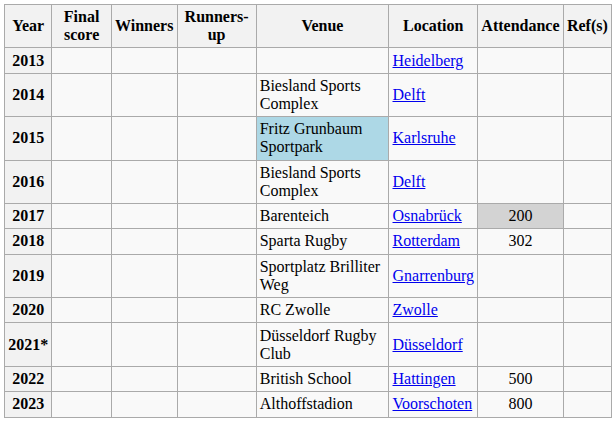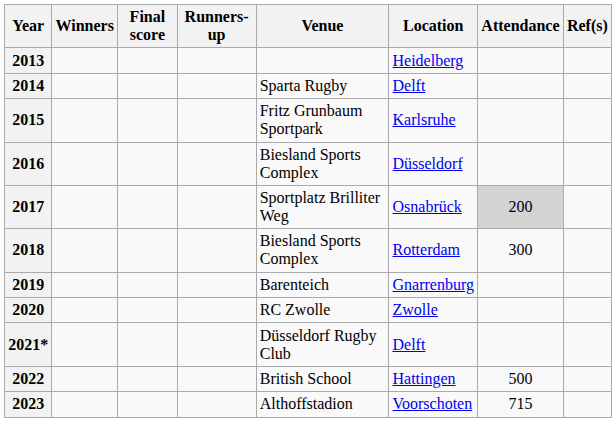columns swapped: Winners <-> Final score
2014 | Venue: Biesland Sports Complex -> Sparta Rugby
2015 | Venue: lightblue background -> no background
2016 | Location: Delft -> Düsseldorf
2017 | Venue: Barenteich -> Sportplatz Brilliter Weg
2018 | Venue: Sparta Rugby -> Biesland Sports Complex
2018 | Attendance: 302 -> 300
2019 | Venue: Sportplatz Brilliter Weg -> Barenteich
2021* | Location: Düsseldorf -> Delft
2023 | Attendance: 800 -> 715
